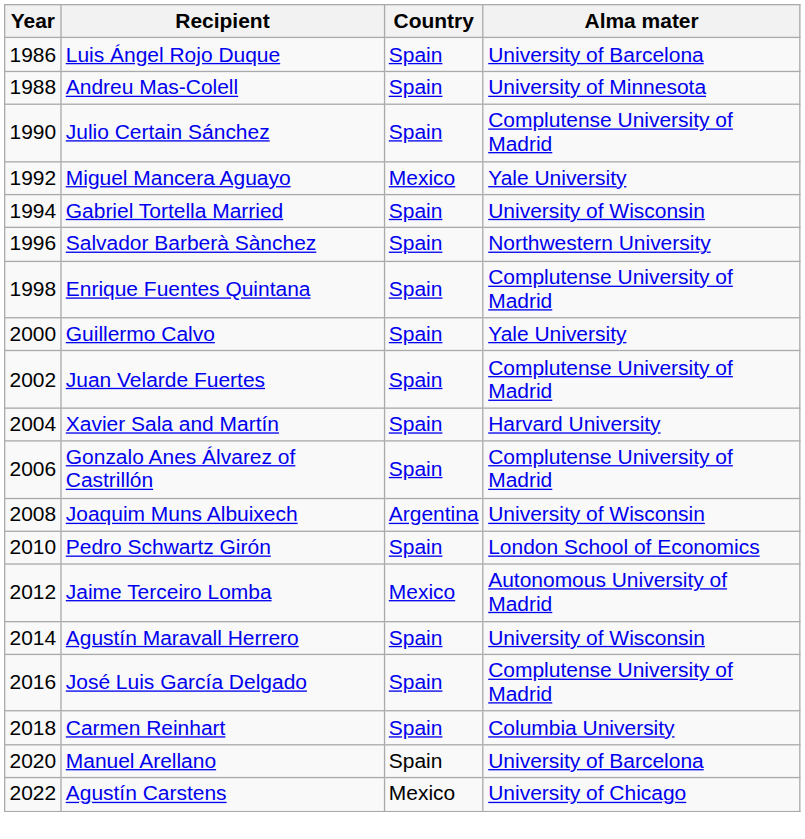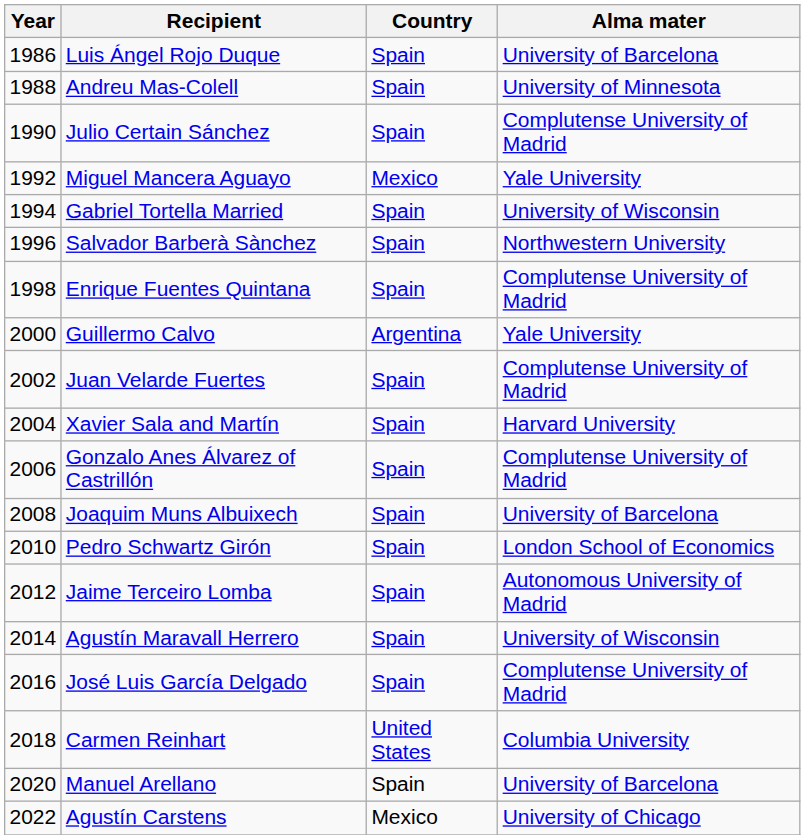Guillermo Calvo | Country: Spain -> Argentina
Joaquim Muns Albuixech | Country: Argentina -> Spain
Joaquim Muns Albuixech | Alma mater: University of Wisconsin -> University of Barcelona
Jaime Terceiro Lomba | Country: Mexico -> Spain
Carmen Reinhart | Country: Spain -> United States
